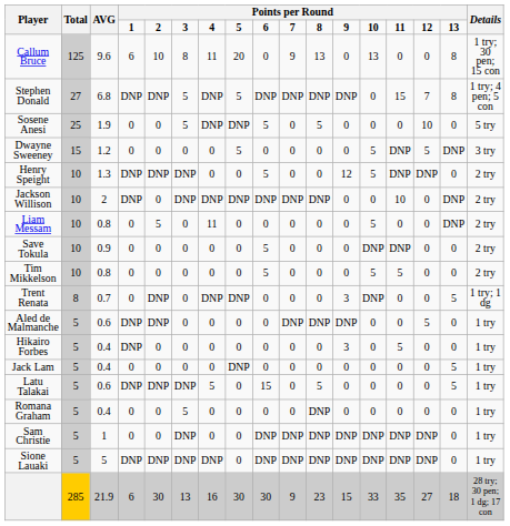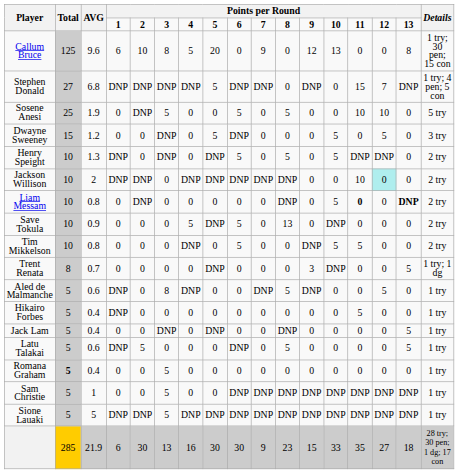Callum Bruce | column 7: 11 -> 5
Callum Bruce | column 11: 13 -> 0
Callum Bruce | column 12: 0 -> 12
Stephen Donald | column 6: 5 -> DNP
Stephen Donald | column 11: DNP -> 0
Stephen Donald | column 16: 8 -> DNP
Sosene Anesi | column 5: 0 -> DNP
Sosene Anesi | column 7: DNP -> 0
Sosene Anesi | column 8: DNP -> 0
Sosene Anesi | column 14: 0 -> 10
Dwayne Sweeney | column 6: 0 -> DNP
Dwayne Sweeney | column 9: 0 -> DNP
Dwayne Sweeney | column 14: DNP -> 0
Dwayne Sweeney | column 16: DNP -> 0
Henry Speight | column 5: DNP -> 0
Henry Speight | column 8: 0 -> DNP
Henry Speight | column 11: 0 -> 5
Henry Speight | column 12: 12 -> 0
Jackson Willison | column 5: 0 -> DNP
Jackson Willison | column 6: DNP -> 0
Jackson Willison | column 15: no background -> paleturquoise background
Jackson Willison | column 16: DNP -> 0
Liam Messam | column 5: 5 -> DNP
Liam Messam | column 7: 11 -> 0
Liam Messam | column 11: 0 -> DNP
Liam Messam | column 14: normal -> bold
Liam Messam | column 16: normal -> bold
Save Tokula | column 7: 0 -> 5
Save Tokula | column 8: 0 -> DNP
Save Tokula | column 11: 0 -> 13
Save Tokula | column 14: DNP -> 0
Tim Mikkelson | column 7: 0 -> DNP
Tim Mikkelson | column 12: 0 -> DNP
Trent Renata | column 5: DNP -> 0
Trent Renata | column 7: DNP -> 0
Aled de Malmanche | column 5: DNP -> 0
Aled de Malmanche | column 6: 0 -> 8
Aled de Malmanche | column 7: 0 -> DNP
Aled de Malmanche | column 11: DNP -> 5
Hikairo Forbes | column 12: 3 -> 0
Jack Lam | column 6: 0 -> DNP
Jack Lam | column 11: 0 -> DNP
Latu Talakai | column 5: DNP -> 5
Latu Talakai | column 6: DNP -> 0
Latu Talakai | column 7: 5 -> 0
Latu Talakai | column 9: 15 -> DNP
Romana Graham | Total: normal -> bold
Romana Graham | column 11: DNP -> 0
Sam Christie | column 6: DNP -> 5
Sam Christie | column 16: 0 -> DNP
Sione Lauaki | column 6: DNP -> 5
Sione Lauaki | column 8: 0 -> DNP
Sione Lauaki | column 16: 0 -> DNP
